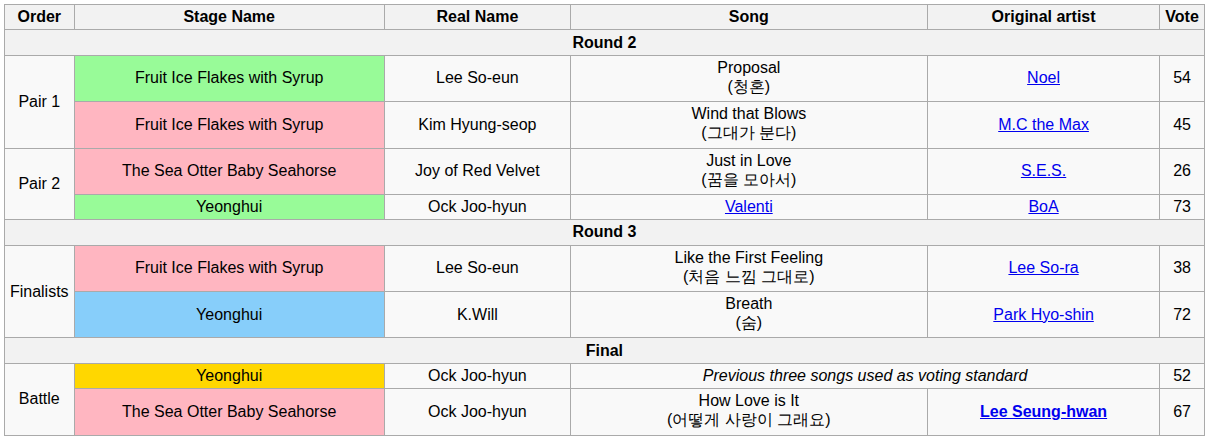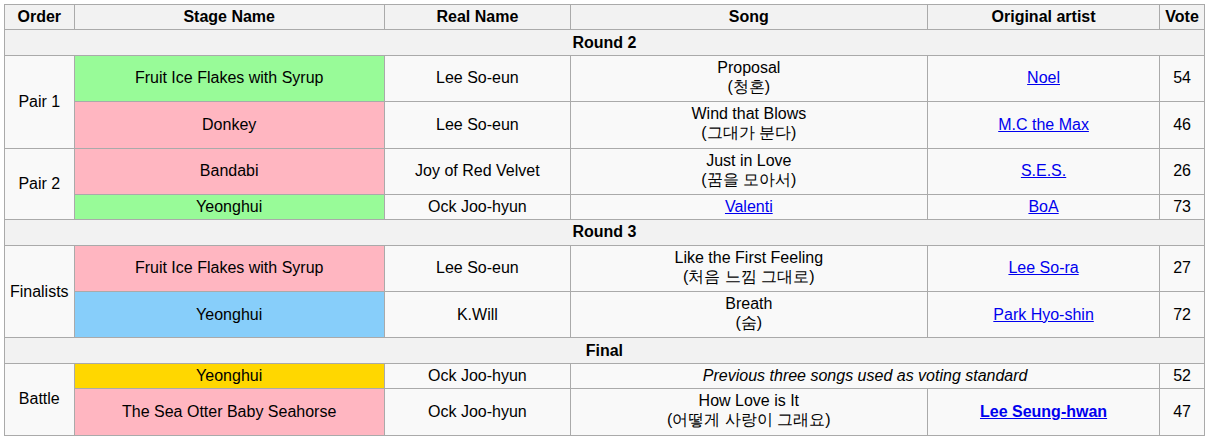Wind that Blows (그대가 분다) | Stage Name: Fruit Ice Flakes with Syrup -> Donkey
Wind that Blows (그대가 분다) | Real Name: Kim Hyung-seop -> Lee So-eun
Wind that Blows (그대가 분다) | Vote: 45 -> 46
Just in Love (꿈을 모아서) | Stage Name: The Sea Otter Baby Seahorse -> Bandabi
Like the First Feeling (처음 느낌 그대로) | Vote: 38 -> 27
How Love is It (어떻게 사랑이 그래요) | Vote: 67 -> 47
